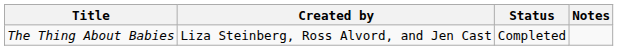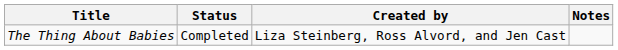columns swapped: Created by <-> Status
